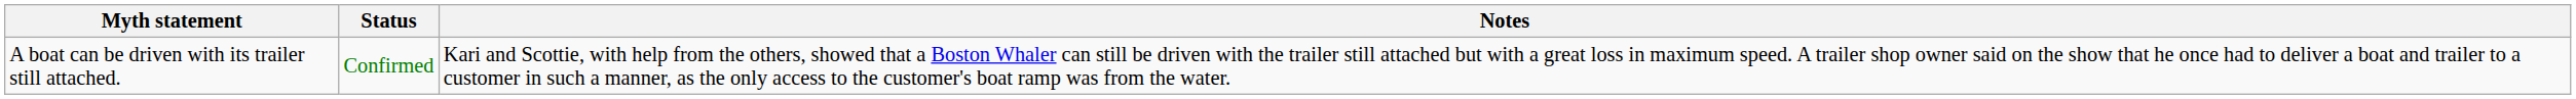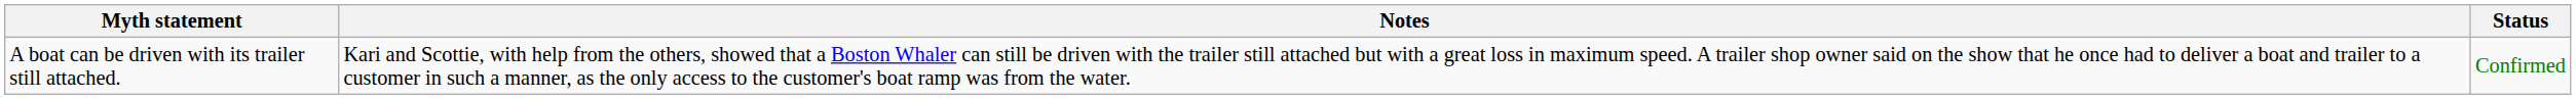columns swapped: Status <-> Notes
